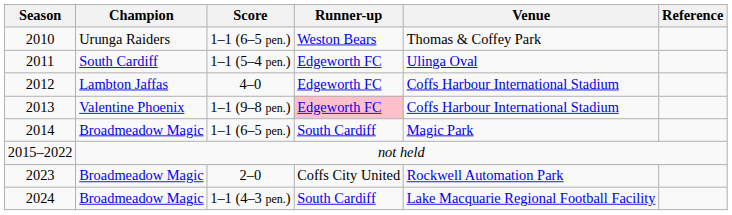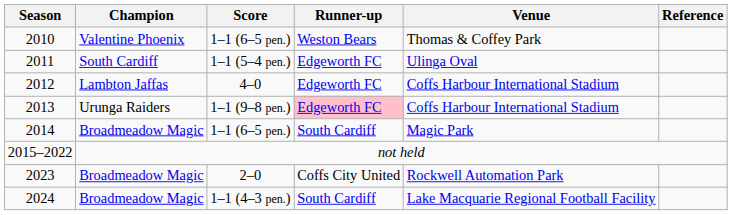2010 | Champion: Urunga Raiders -> Valentine Phoenix
2013 | Champion: Valentine Phoenix -> Urunga Raiders
